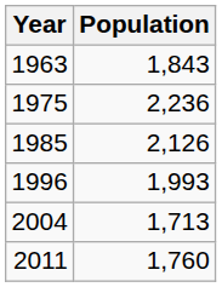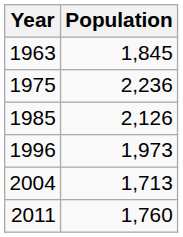1963 | Population: 1,843 -> 1,845
1996 | Population: 1,993 -> 1,973
